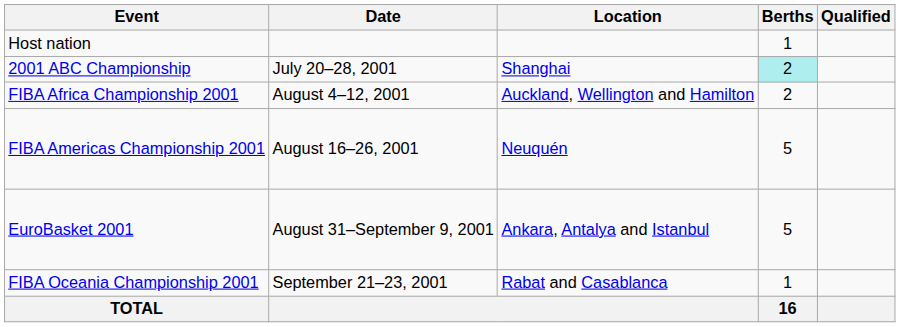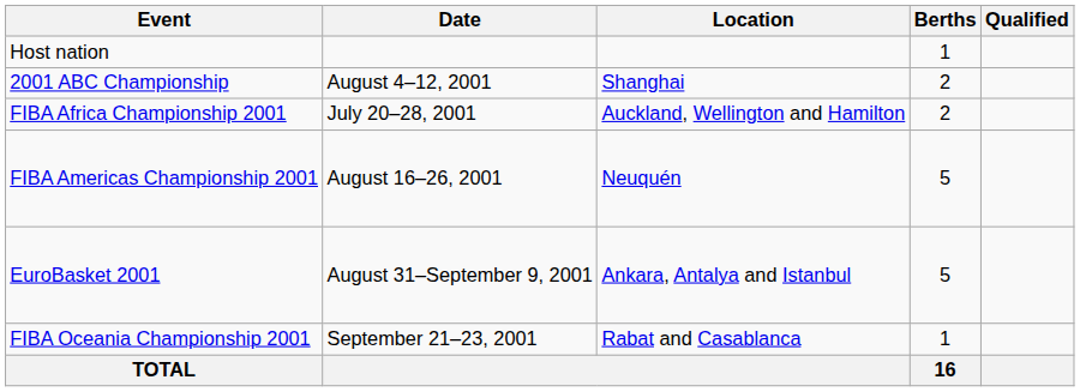2001 ABC Championship | Date: July 20–28, 2001 -> August 4–12, 2001
2001 ABC Championship | Berths: paleturquoise background -> no background
FIBA Africa Championship 2001 | Date: August 4–12, 2001 -> July 20–28, 2001
